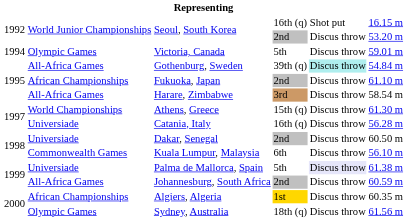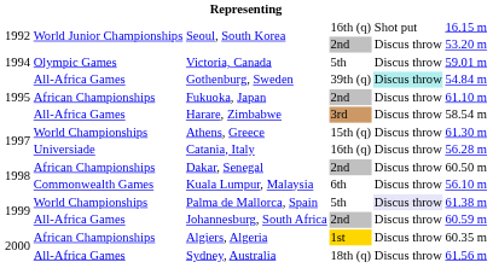Dakar, Senegal | column 2: Universiade -> African Championships
Palma de Mallorca, Spain | column 2: Universiade -> World Championships
Sydney, Australia | column 2: Olympic Games -> All-Africa Games
